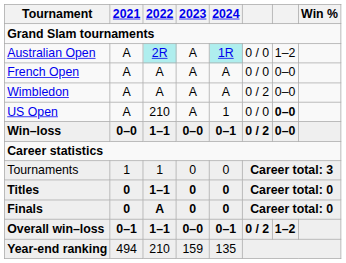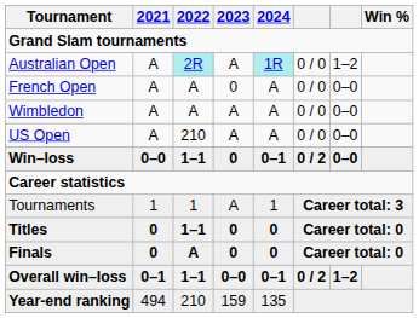French Open | 2023: A -> 0
Wimbledon | column 6: 0 / 2 -> 0 / 0
US Open | 2024: 1 -> A
US Open | column 7: bold -> normal
Win–loss | 2023: 0–0 -> 0
Tournaments | 2023: 0 -> A
Tournaments | 2024: 0 -> 1
